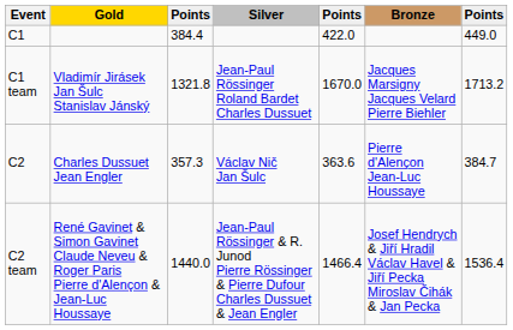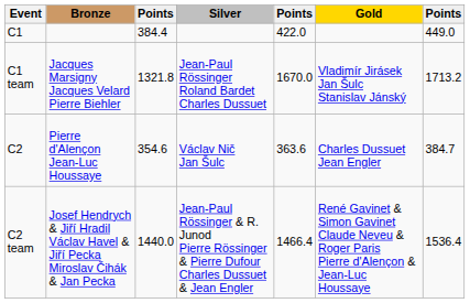columns swapped: Gold <-> Bronze
C2 | column 3: 357.3 -> 354.6
